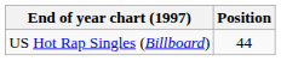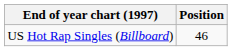US Hot Rap Singles (Billboard) | Position: 44 -> 46
